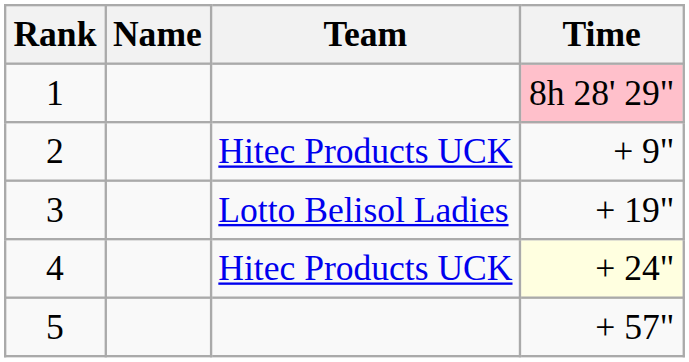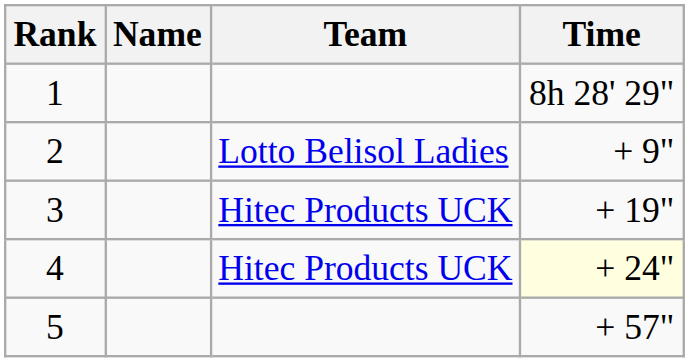1 | Time: pink background -> no background
2 | Team: Hitec Products UCK -> Lotto Belisol Ladies
3 | Team: Lotto Belisol Ladies -> Hitec Products UCK
